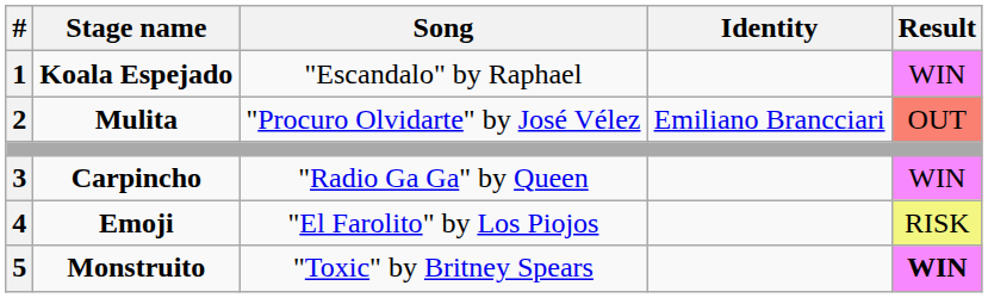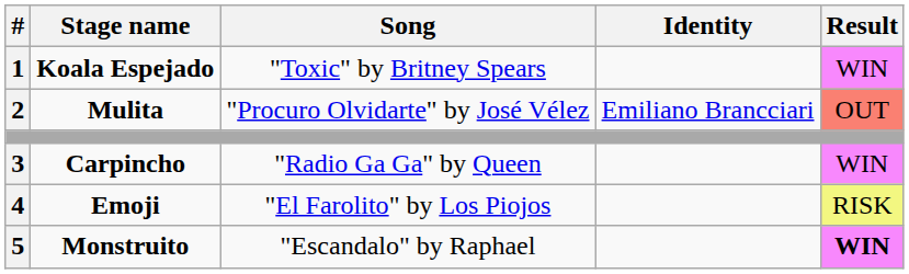Koala Espejado | Song: "Escandalo" by Raphael -> "Toxic" by Britney Spears
Monstruito | Song: "Toxic" by Britney Spears -> "Escandalo" by Raphael
